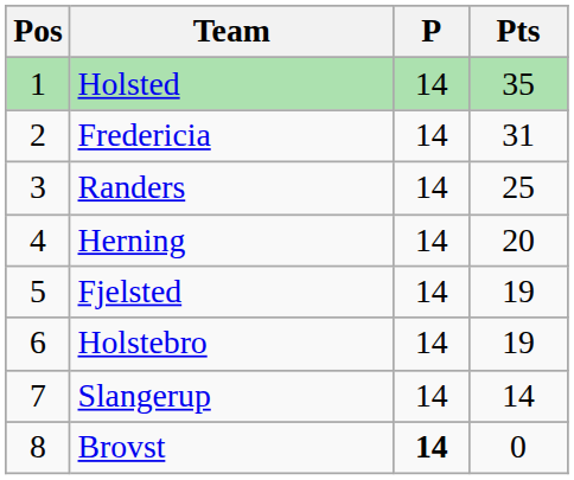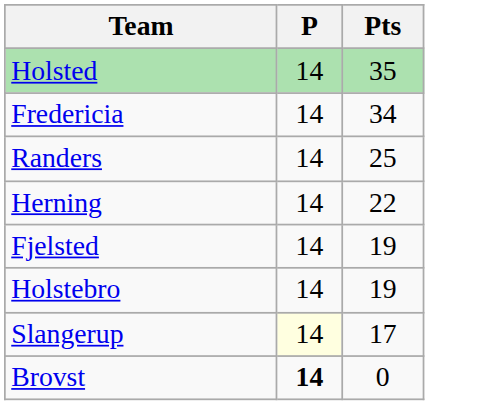- column: Pos | 1 | 2 | 3 | 4 | 5 | 6 | 7 | 8
Fredericia | Pts: 31 -> 34
Herning | Pts: 20 -> 22
Slangerup | P: no background -> lightyellow background
Slangerup | Pts: 14 -> 17
